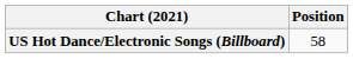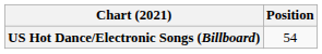US Hot Dance/Electronic Songs (Billboard) | Position: 58 -> 54
